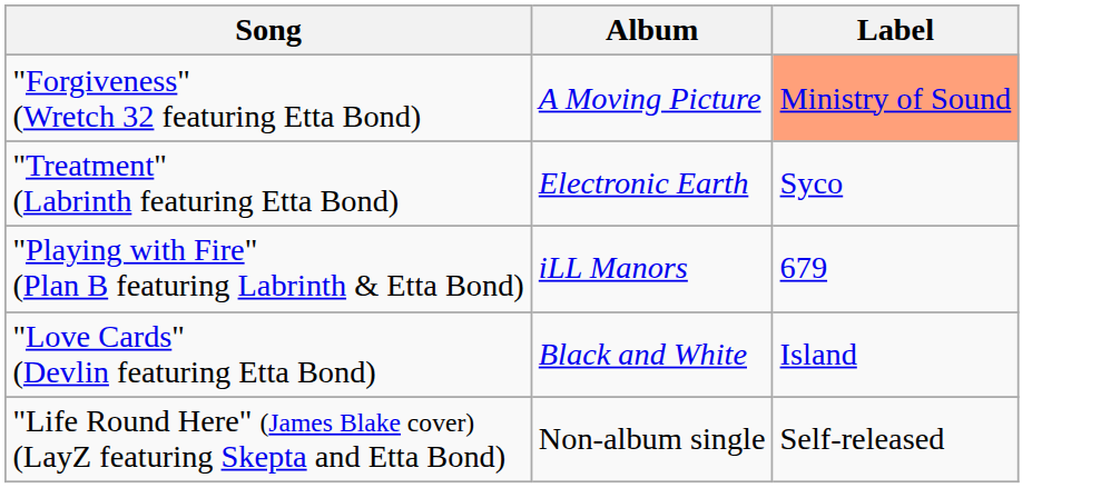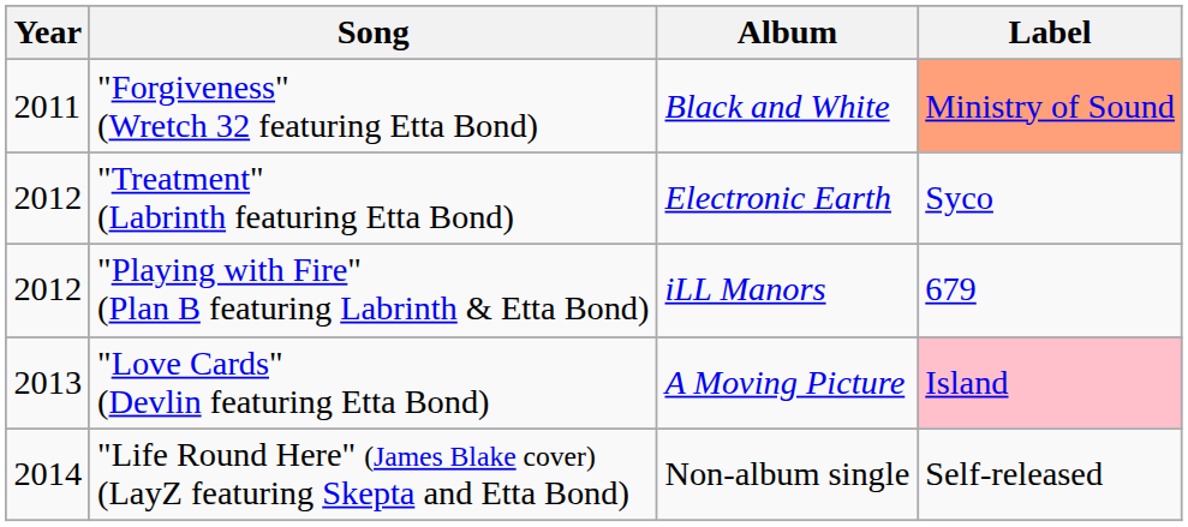+ column: Year | 2011 | 2012 | 2012 | 2013 | 2014
"Forgiveness" (Wretch 32 featuring Etta Bond) | Album: A Moving Picture -> Black and White
"Love Cards" (Devlin featuring Etta Bond) | Album: Black and White -> A Moving Picture
"Love Cards" (Devlin featuring Etta Bond) | Label: no background -> pink background
